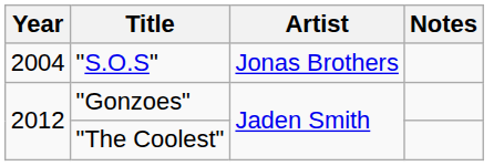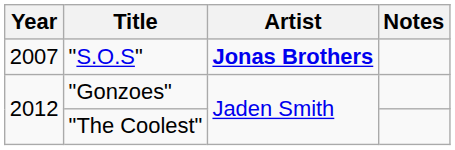"S.O.S" | Year: 2004 -> 2007
"S.O.S" | Artist: normal -> bold
